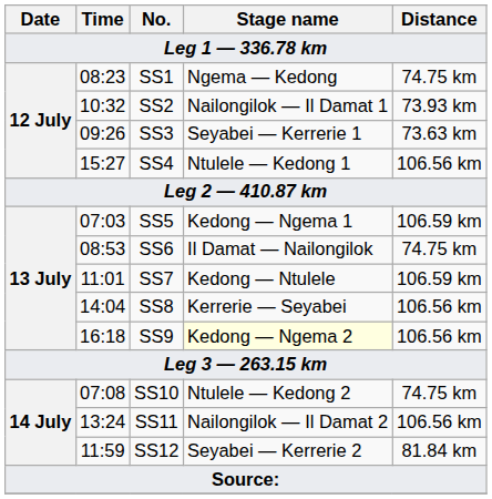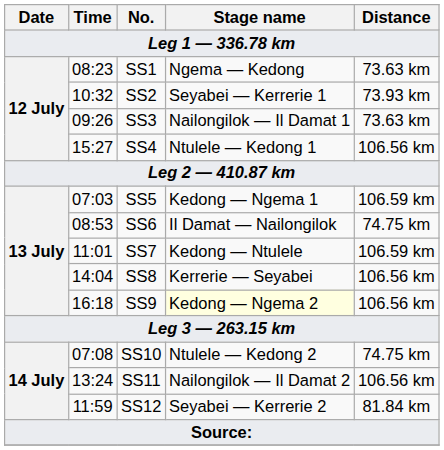SS1 | Distance: 74.75 km -> 73.63 km
SS2 | Stage name: Nailongilok — Il Damat 1 -> Seyabei — Kerrerie 1
SS3 | Stage name: Seyabei — Kerrerie 1 -> Nailongilok — Il Damat 1
